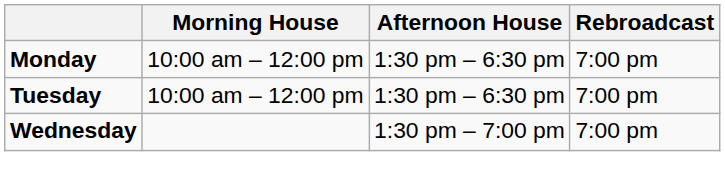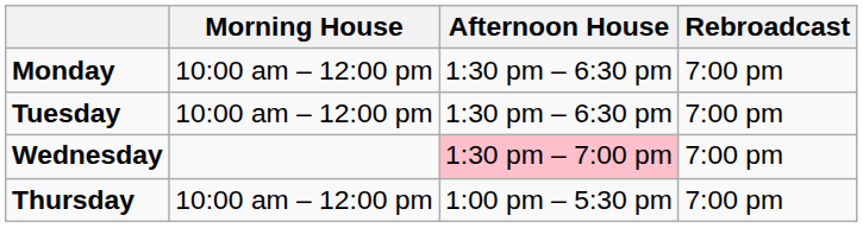Wednesday | Afternoon House: no background -> pink background
+ row: Thursday | 10:00 am – 12:00 pm | 1:00 pm – 5:30 pm | 7:00 pm
